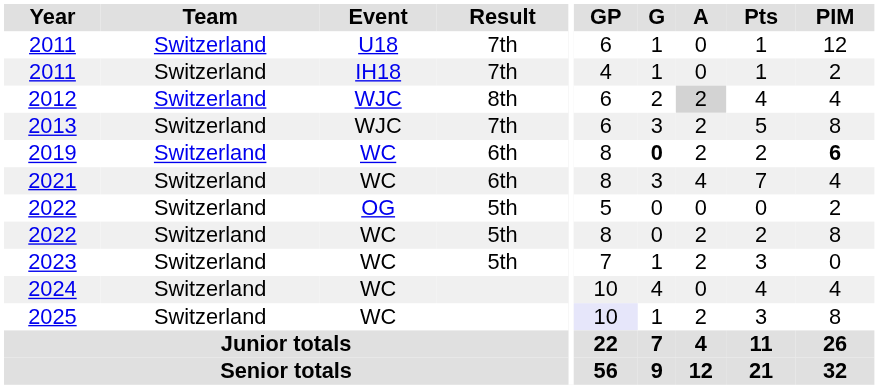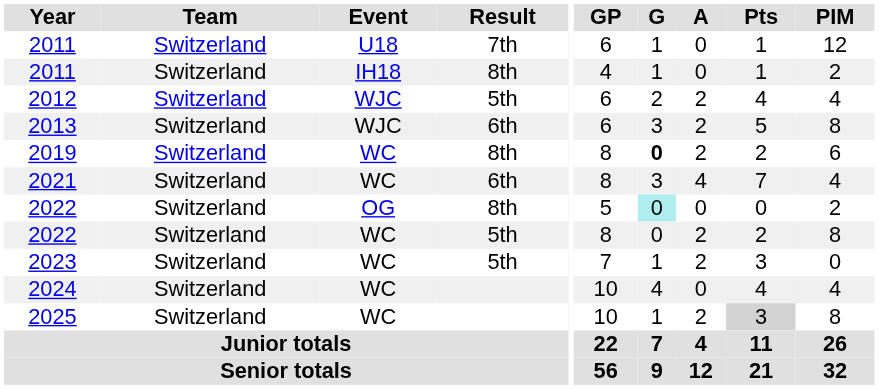2011 / IH18 | Result: 7th -> 8th
2012 | Result: 8th -> 5th
2012 | A: lightgrey background -> no background
2013 | Result: 7th -> 6th
2019 | Result: 6th -> 8th
2019 | PIM: bold -> normal
2022 / OG | Result: 5th -> 8th
2022 / OG | G: no background -> paleturquoise background
2025 | GP: lavender background -> no background
2025 | Pts: no background -> lightgrey background
